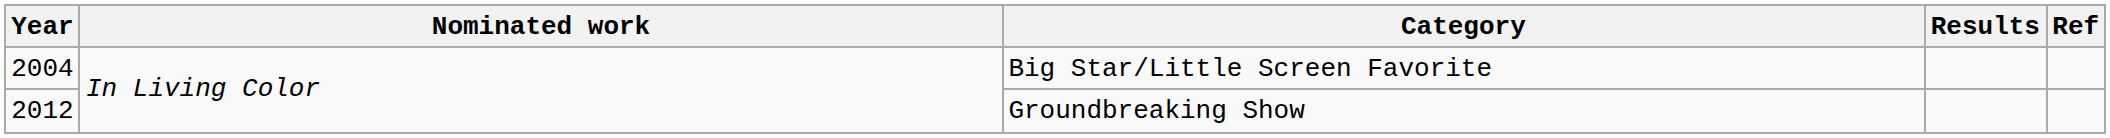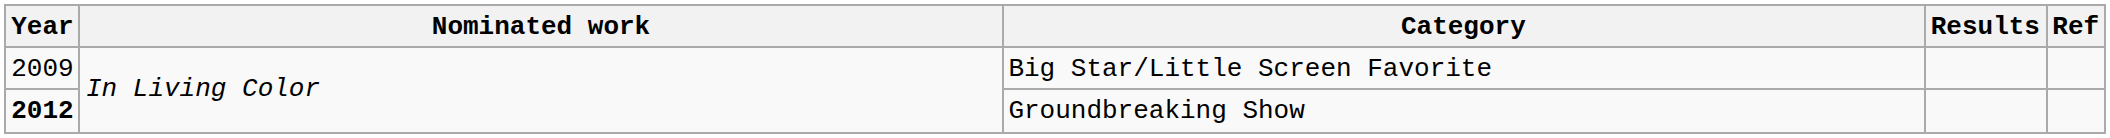Big Star/Little Screen Favorite | Year: 2004 -> 2009
Groundbreaking Show | Year: normal -> bold
